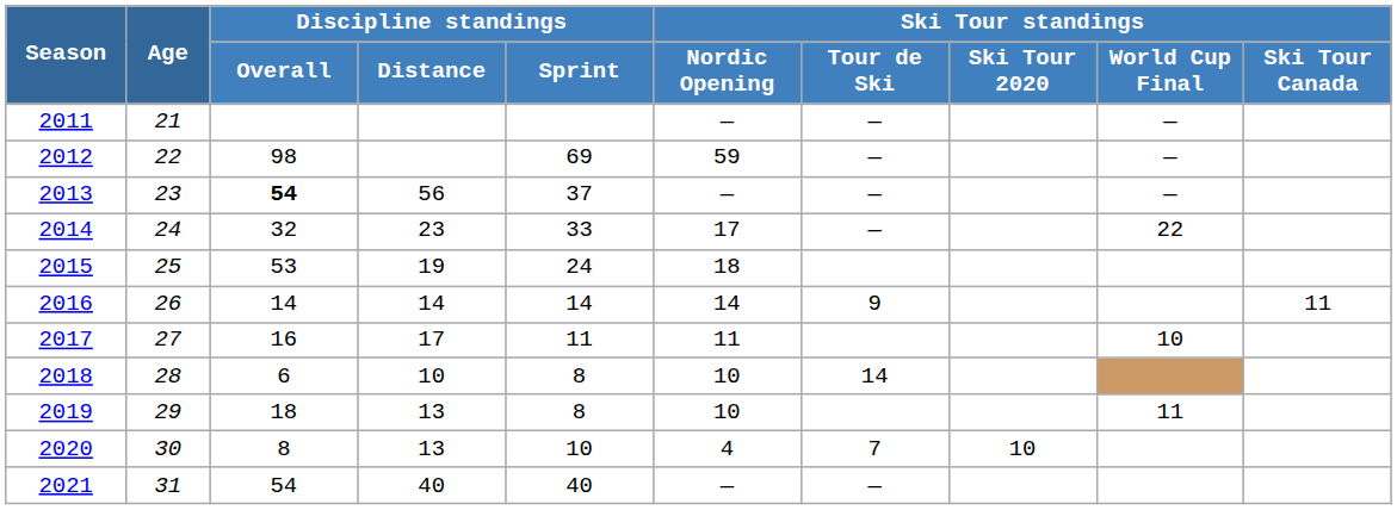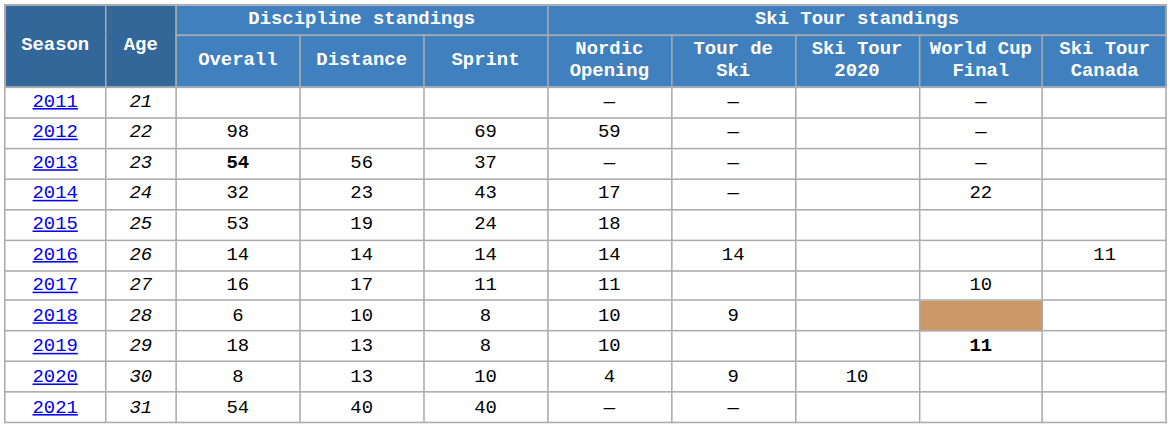2014 | Discipline standings / Sprint: 33 -> 43
2016 | Ski Tour standings / Tour de Ski: 9 -> 14
2018 | Ski Tour standings / Tour de Ski: 14 -> 9
2019 | Ski Tour standings / World Cup Final: normal -> bold
2020 | Ski Tour standings / Tour de Ski: 7 -> 9
